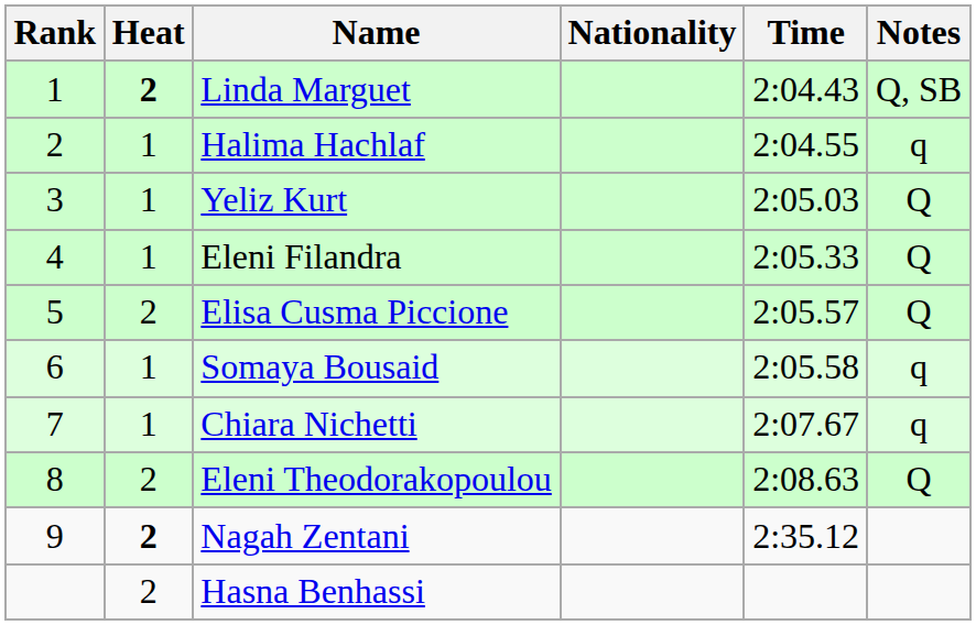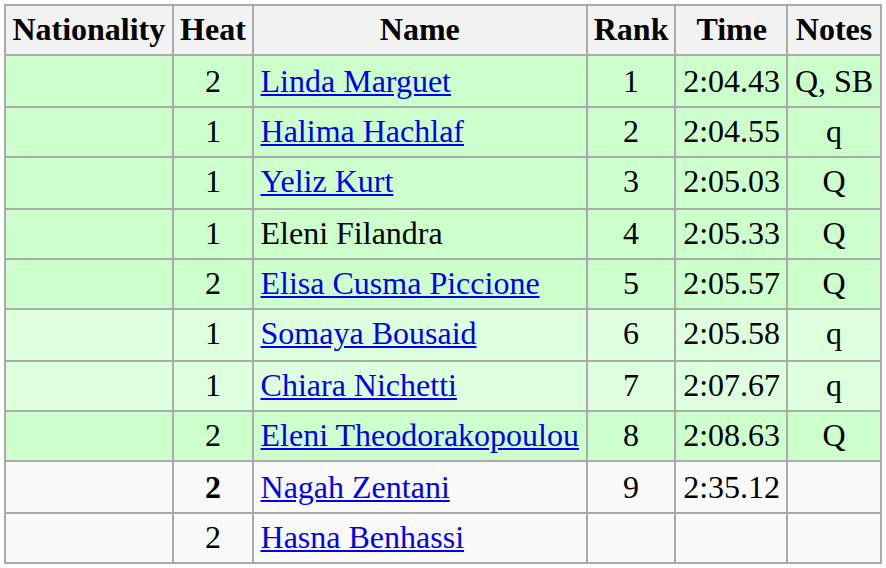columns swapped: Rank <-> Nationality
Linda Marguet | Heat: bold -> normal
